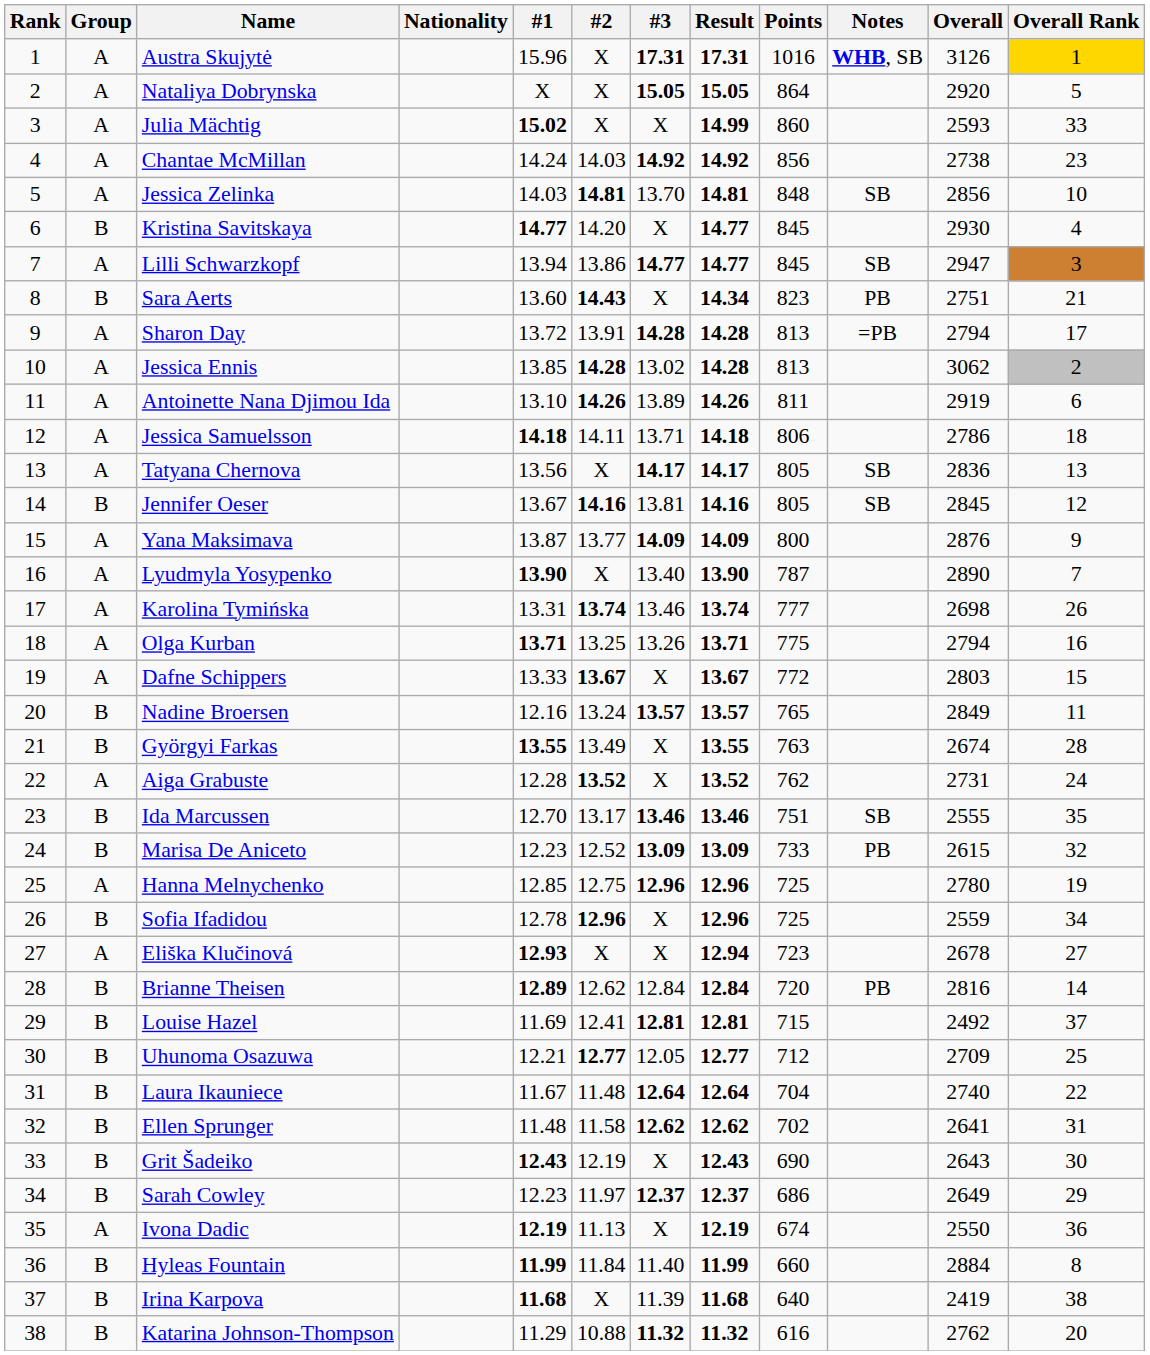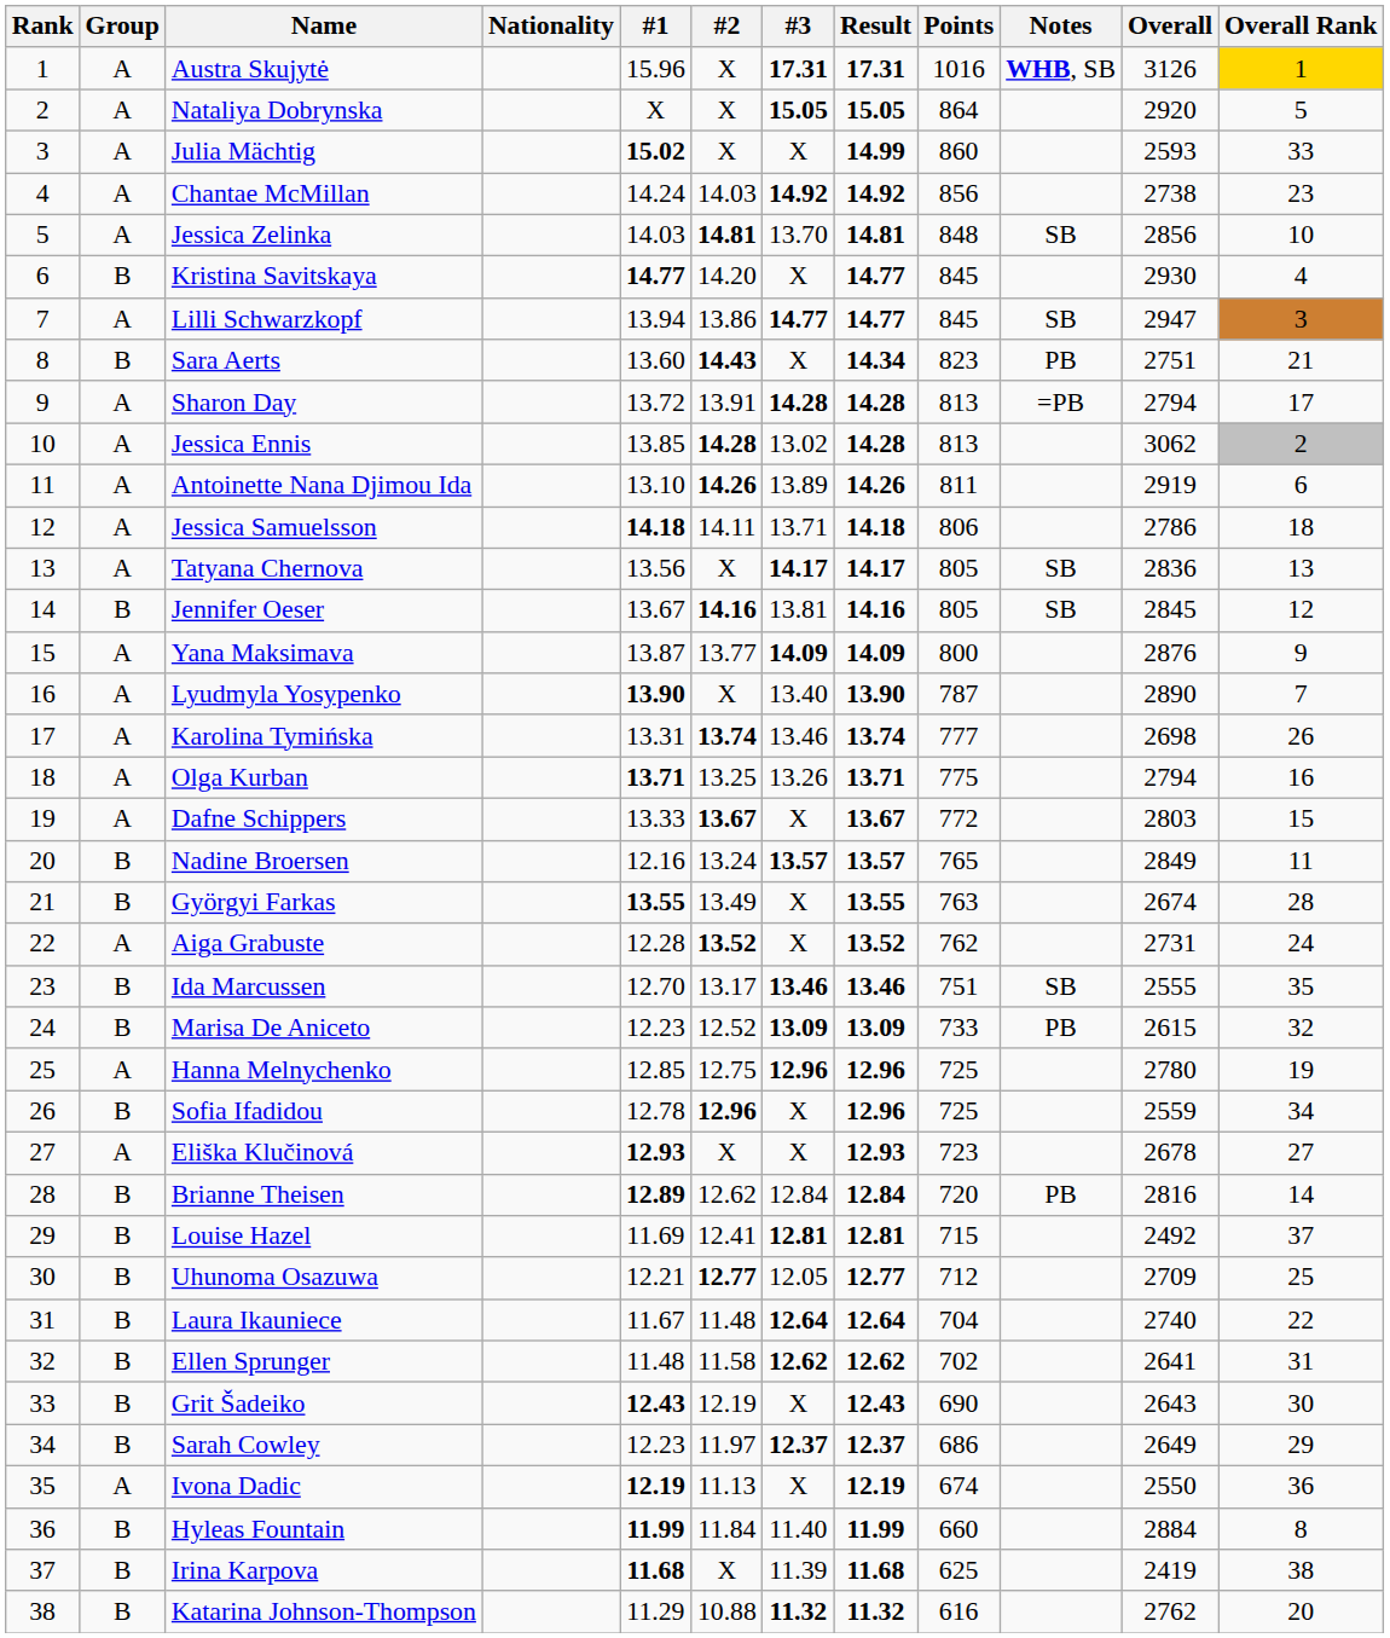Eliška Klučinová | Result: 12.94 -> 12.93
Irina Karpova | Points: 640 -> 625
